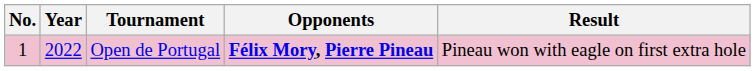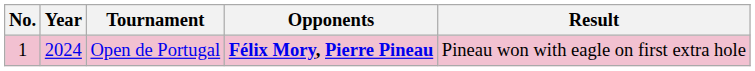Open de Portugal | Year: 2022 -> 2024
